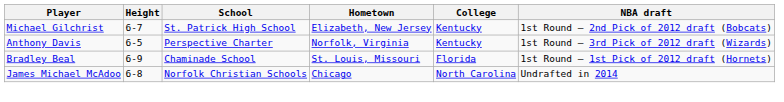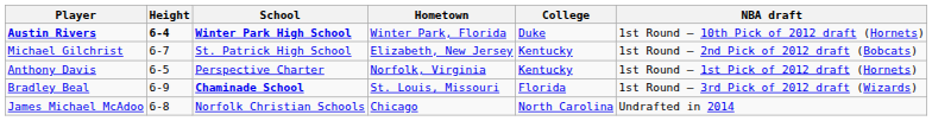+ row: Austin Rivers | 6-4 | Winter Park High School | Winter Park, Florida | Duke | 1st Round – 10th Pick of 2012 draft (Hornets)
Anthony Davis | NBA draft: 1st Round – 3rd Pick of 2012 draft (Wizards) -> 1st Round – 1st Pick of 2012 draft (Hornets)
Bradley Beal | School: normal -> bold
Bradley Beal | NBA draft: 1st Round – 1st Pick of 2012 draft (Hornets) -> 1st Round – 3rd Pick of 2012 draft (Wizards)
